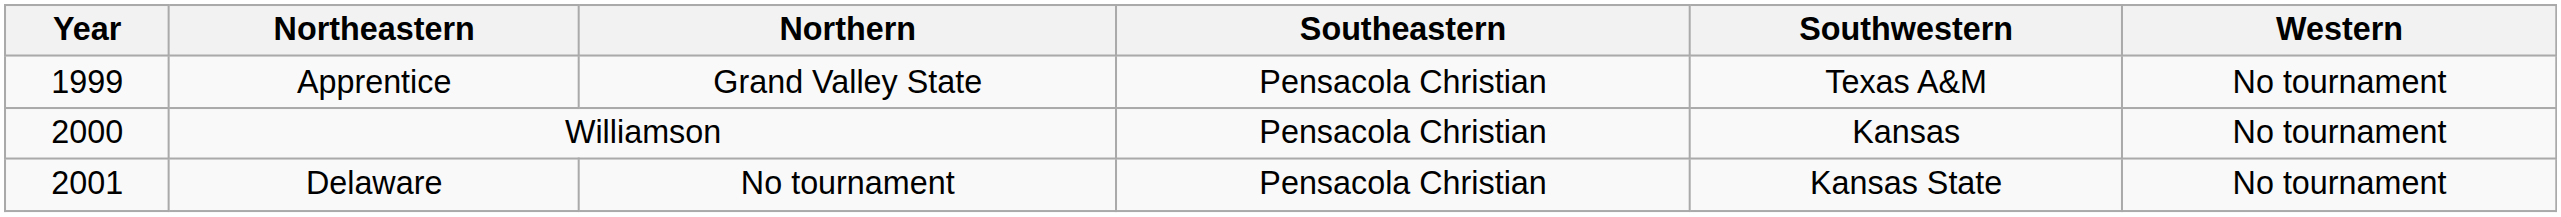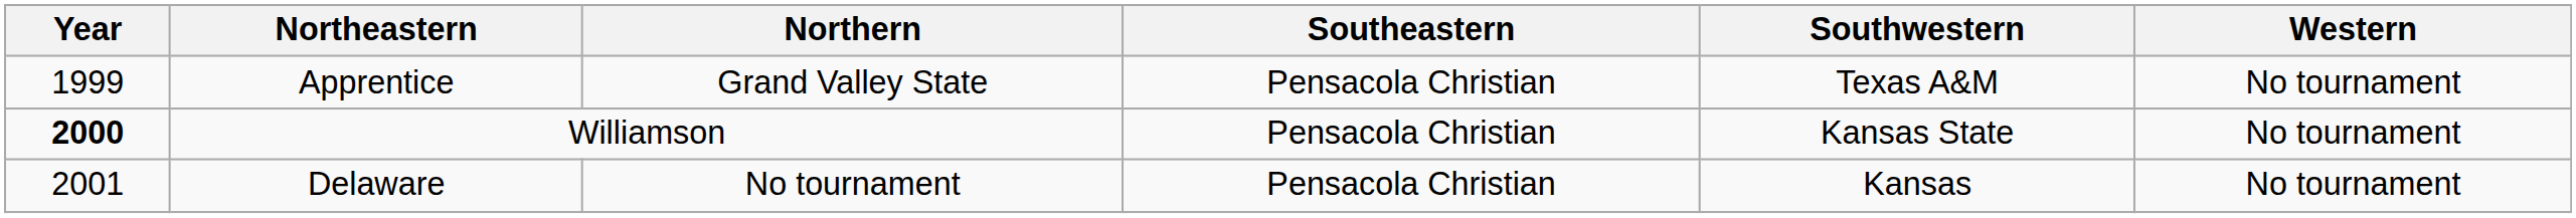Williamson | Year: normal -> bold
Williamson | Southwestern: Kansas -> Kansas State
Delaware | Southwestern: Kansas State -> Kansas
